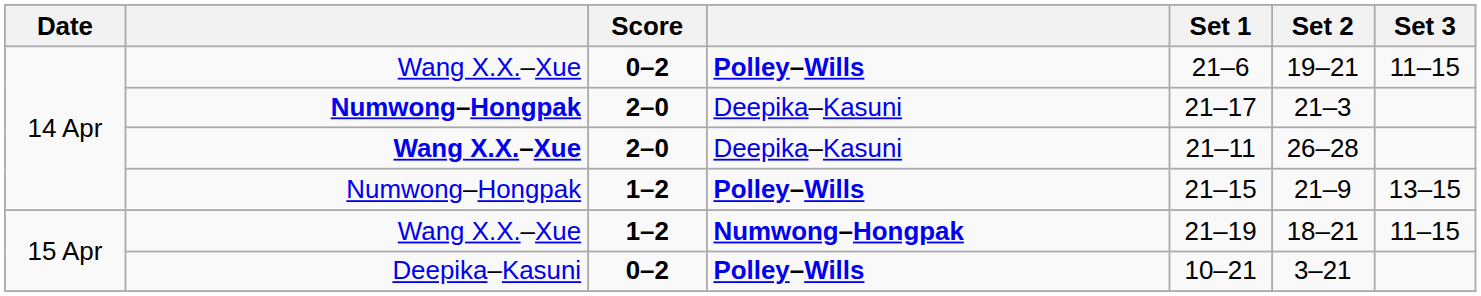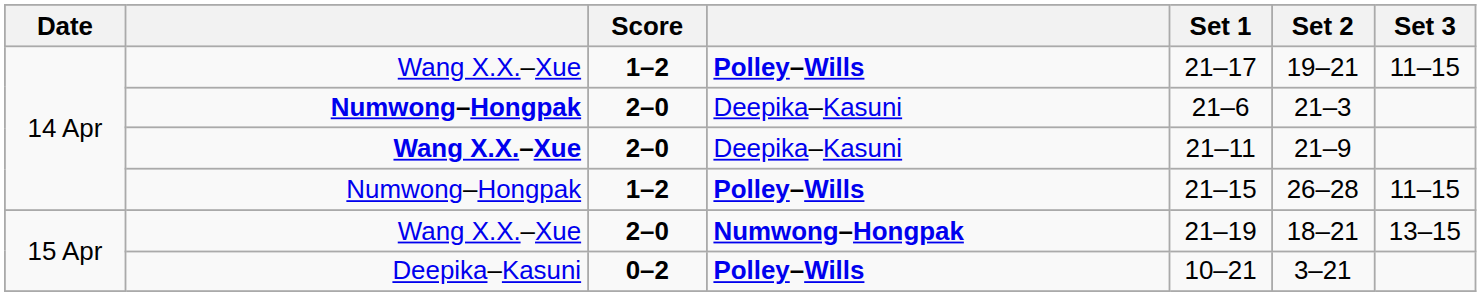Wang X.X.–Xue / Polley–Wills | Score: 0–2 -> 1–2
Wang X.X.–Xue / Polley–Wills | Set 1: 21–6 -> 21–17
Numwong–Hongpak / Deepika–Kasuni | Set 1: 21–17 -> 21–6
Wang X.X.–Xue / Deepika–Kasuni | Set 2: 26–28 -> 21–9
Numwong–Hongpak / Polley–Wills | Set 2: 21–9 -> 26–28
Numwong–Hongpak / Polley–Wills | Set 3: 13–15 -> 11–15
Wang X.X.–Xue / Numwong–Hongpak | Score: 1–2 -> 2–0
Wang X.X.–Xue / Numwong–Hongpak | Set 3: 11–15 -> 13–15
